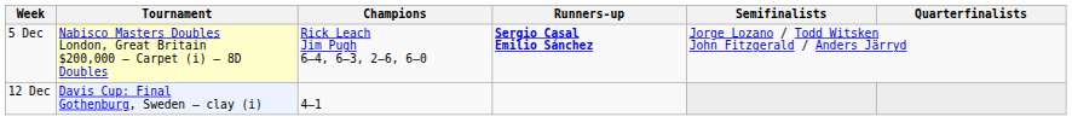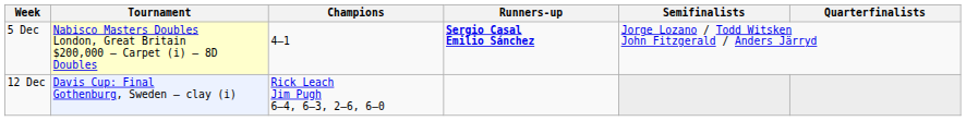5 Dec | Champions: Rick Leach Jim Pugh 6–4, 6–3, 2–6, 6–0 -> 4–1
12 Dec | Champions: 4–1 -> Rick Leach Jim Pugh 6–4, 6–3, 2–6, 6–0
